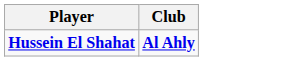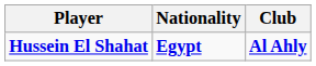+ column: Nationality | Egypt
